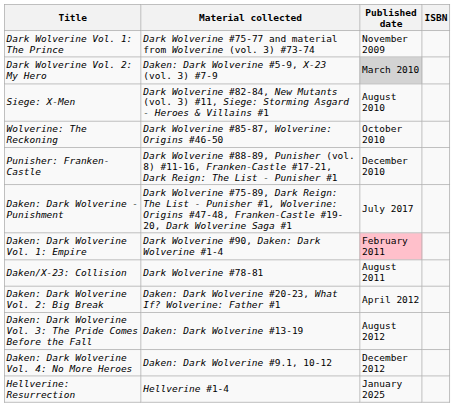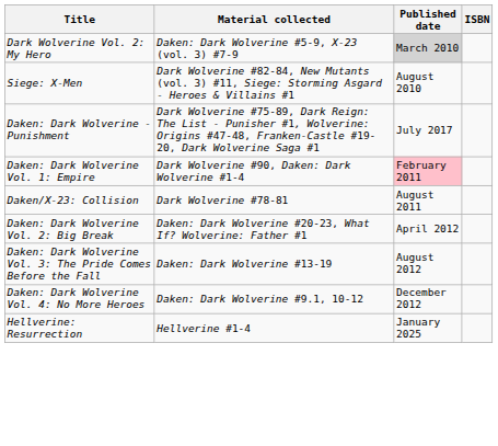- row: Dark Wolverine Vol. 1: The Prince | Dark Wolverine #75-77 and material from Wolverine (vol. 3) #73-74 | November 2009
- row: Wolverine: The Reckoning | Dark Wolverine #85-87, Wolverine: Origins #46-50 | October 2010
- row: Punisher: Franken-Castle | Dark Wolverine #88-89, Punisher (vol. 8) #11-16, Franken-Castle #17-21, Dark Reign: The List - Punisher #1 | December 2010
